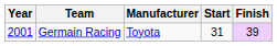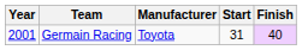Germain Racing | Finish: 39 -> 40
